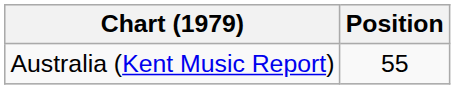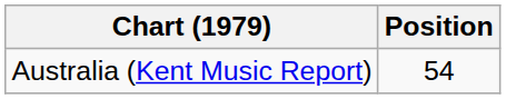Australia (Kent Music Report) | Position: 55 -> 54
